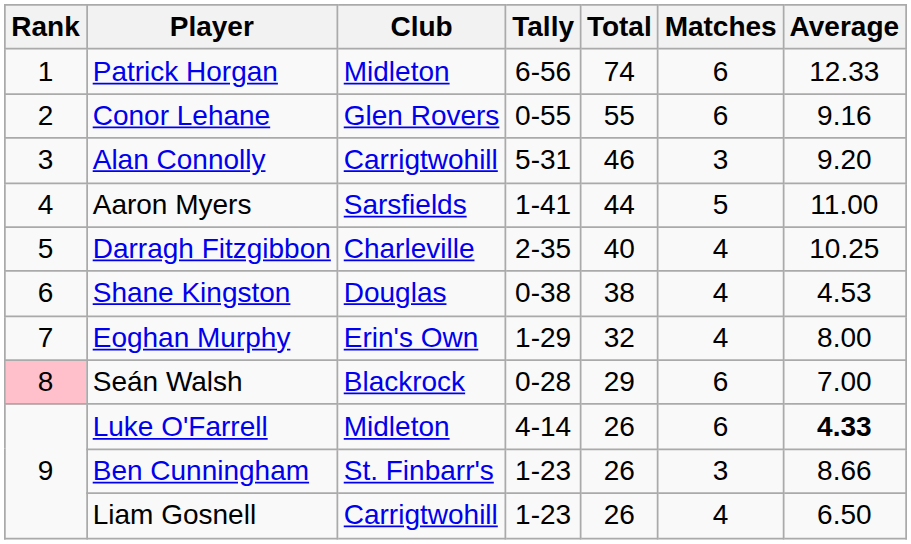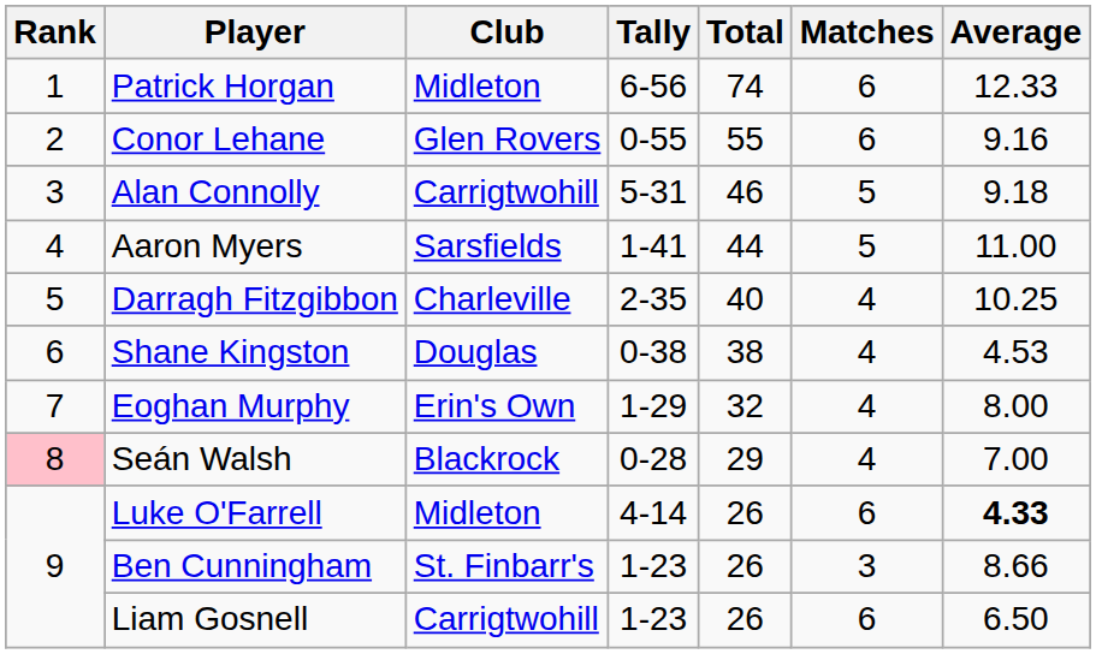Alan Connolly | Matches: 3 -> 5
Alan Connolly | Average: 9.20 -> 9.18
Seán Walsh | Matches: 6 -> 4
Liam Gosnell | Matches: 4 -> 6
